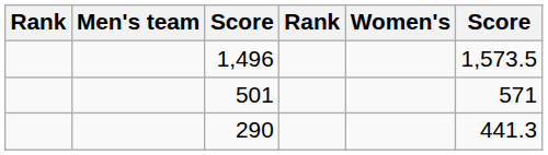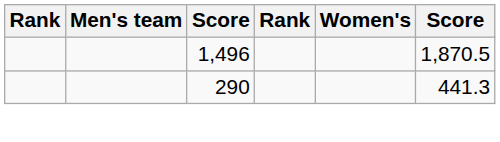1,496 | column 6: 1,573.5 -> 1,870.5
- row: 501 | 571
